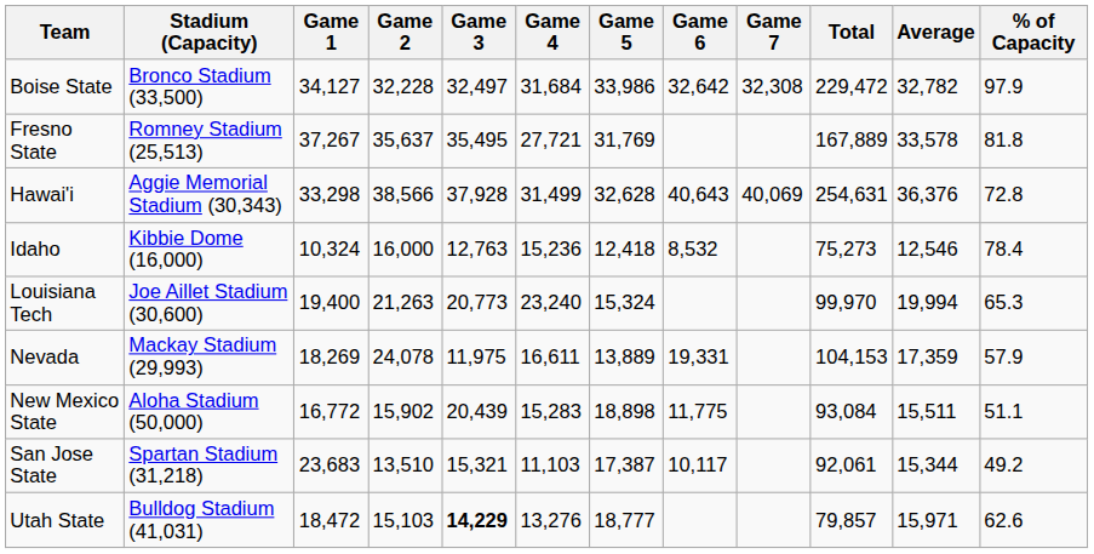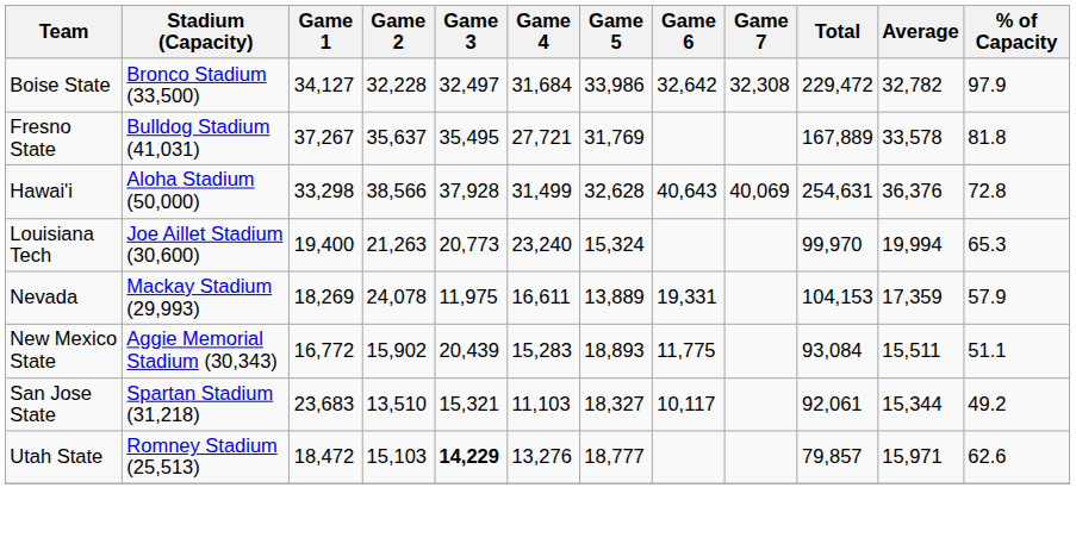Fresno State | Stadium (Capacity): Romney Stadium (25,513) -> Bulldog Stadium (41,031)
Hawai'i | Stadium (Capacity): Aggie Memorial Stadium (30,343) -> Aloha Stadium (50,000)
- row: Idaho | Kibbie Dome (16,000) | 10,324 | 16,000 | 12,763 | 15,236 | 12,418 | 8,532 | 75,273 | 12,546 | 78.4
New Mexico State | Stadium (Capacity): Aloha Stadium (50,000) -> Aggie Memorial Stadium (30,343)
New Mexico State | Game 5: 18,898 -> 18,893
San Jose State | Game 5: 17,387 -> 18,327
Utah State | Stadium (Capacity): Bulldog Stadium (41,031) -> Romney Stadium (25,513)
